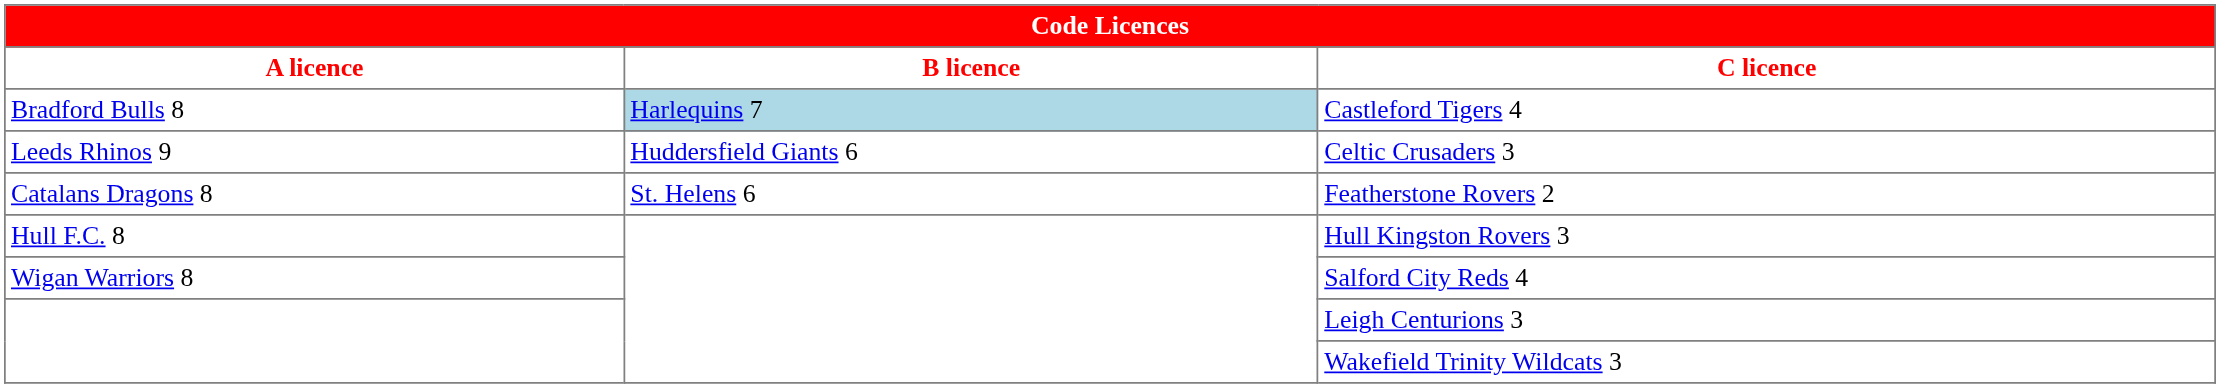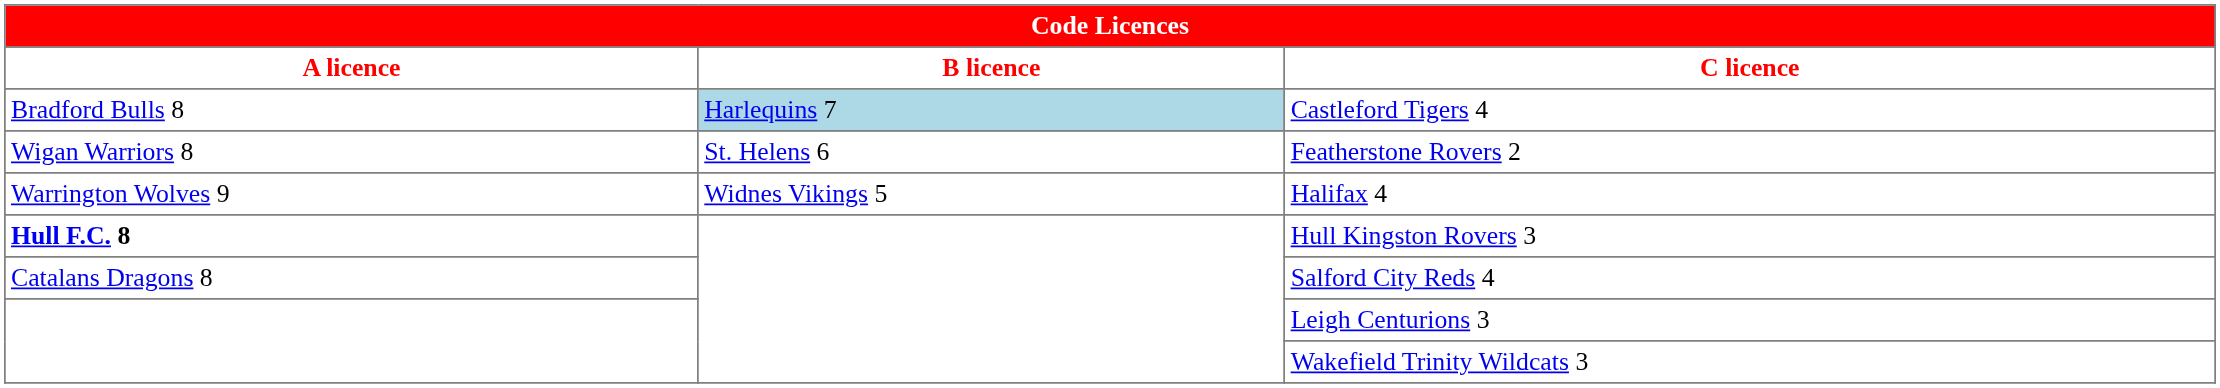- row: Leeds Rhinos 9 | Huddersfield Giants 6 | Celtic Crusaders 3
Featherstone Rovers 2 | A licence: Catalans Dragons 8 -> Wigan Warriors 8
+ row: Warrington Wolves 9 | Widnes Vikings 5 | Halifax 4
Hull Kingston Rovers 3 | A licence: normal -> bold
Salford City Reds 4 | A licence: Wigan Warriors 8 -> Catalans Dragons 8
